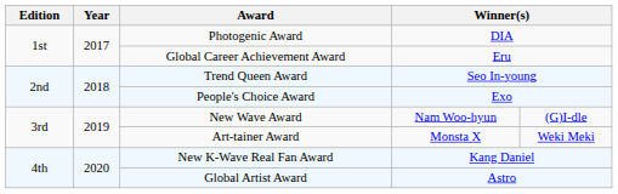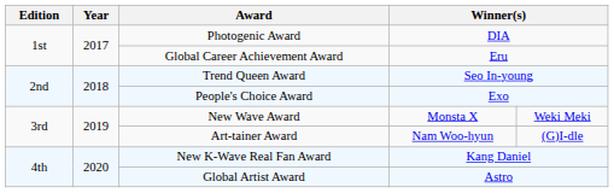New Wave Award | column 4: Nam Woo-hyun -> Monsta X
New Wave Award | column 5: (G)I-dle -> Weki Meki
Art-tainer Award | column 4: Monsta X -> Nam Woo-hyun
Art-tainer Award | column 5: Weki Meki -> (G)I-dle
